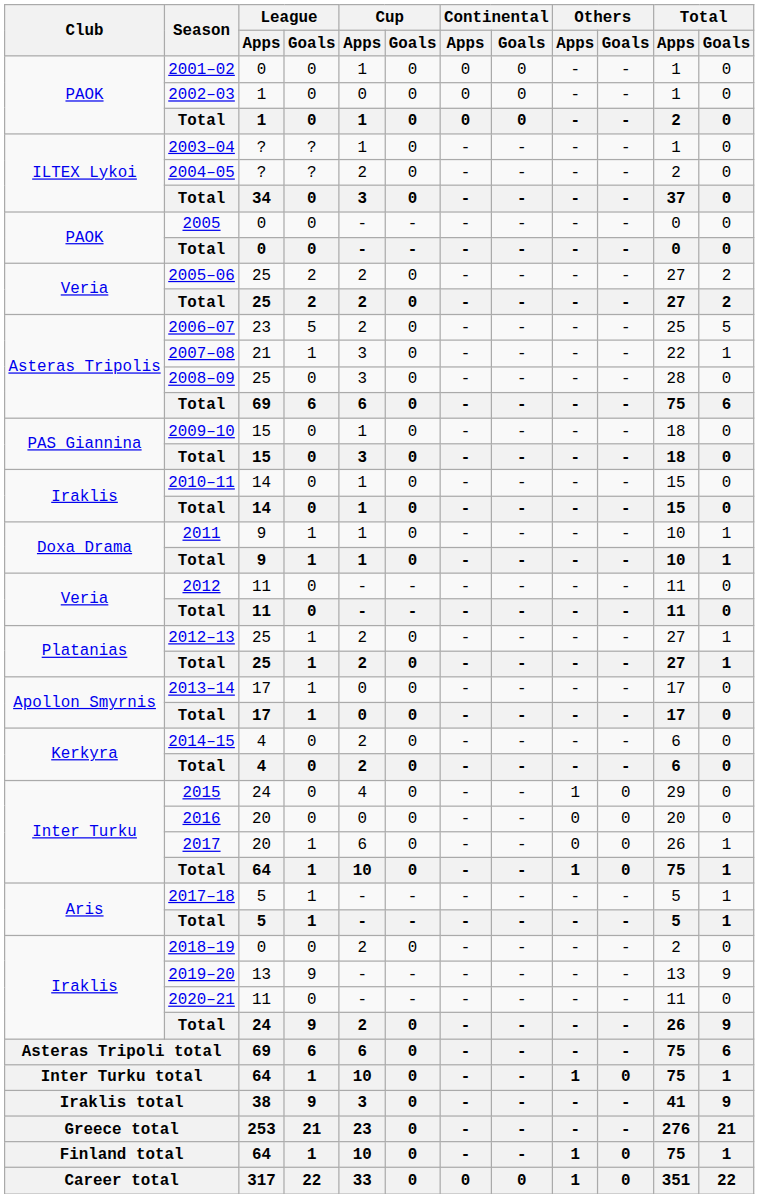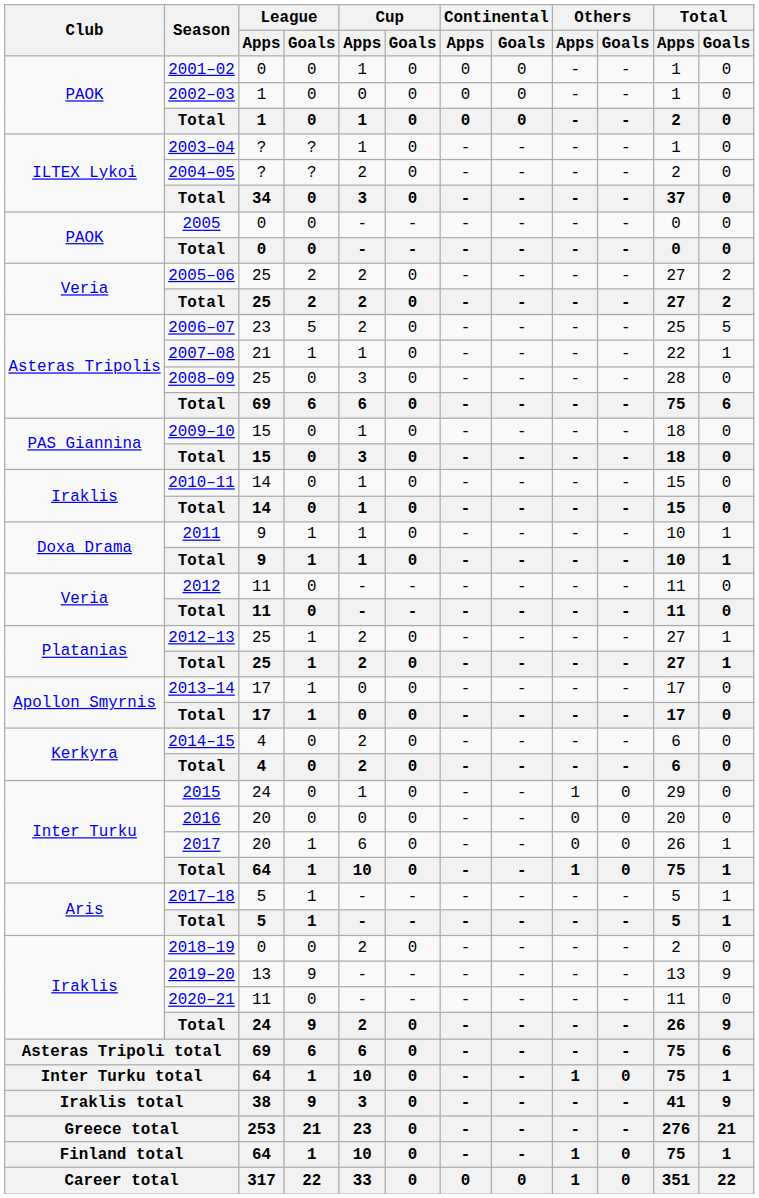2007–08 | Cup / Apps: 3 -> 1
2015 | Cup / Apps: 4 -> 1
